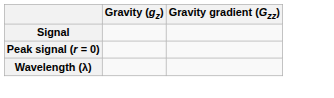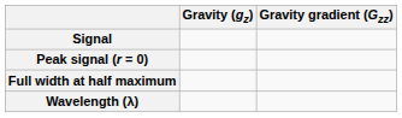+ row: Full width at half maximum
